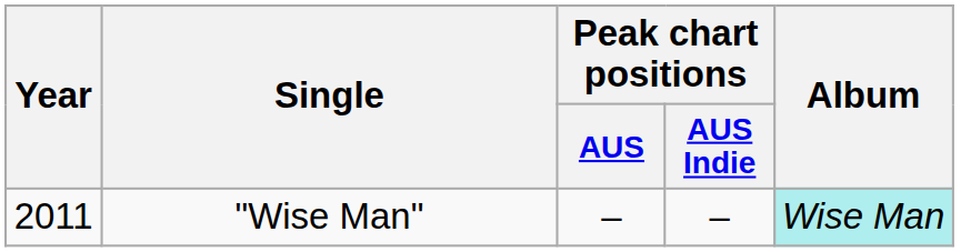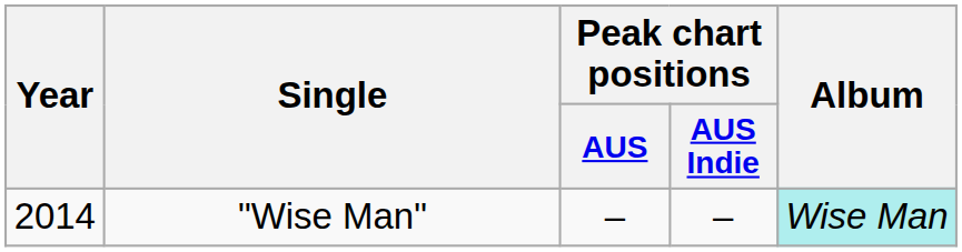"Wise Man" | Year: 2011 -> 2014
